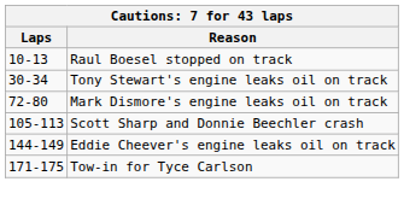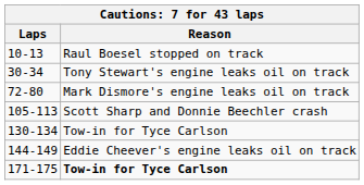+ row: 130-134 | Tow-in for Tyce Carlson
171-175 | Reason: normal -> bold
